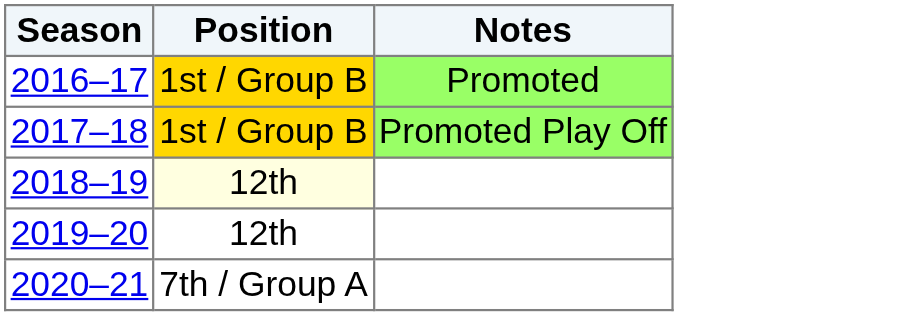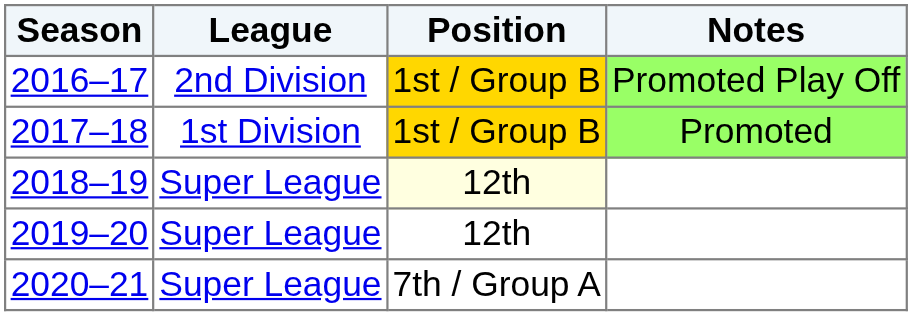+ column: League | 2nd Division | 1st Division | Super League | Super League | Super League
2016–17 | Notes: Promoted -> Promoted Play Off
2017–18 | Notes: Promoted Play Off -> Promoted
